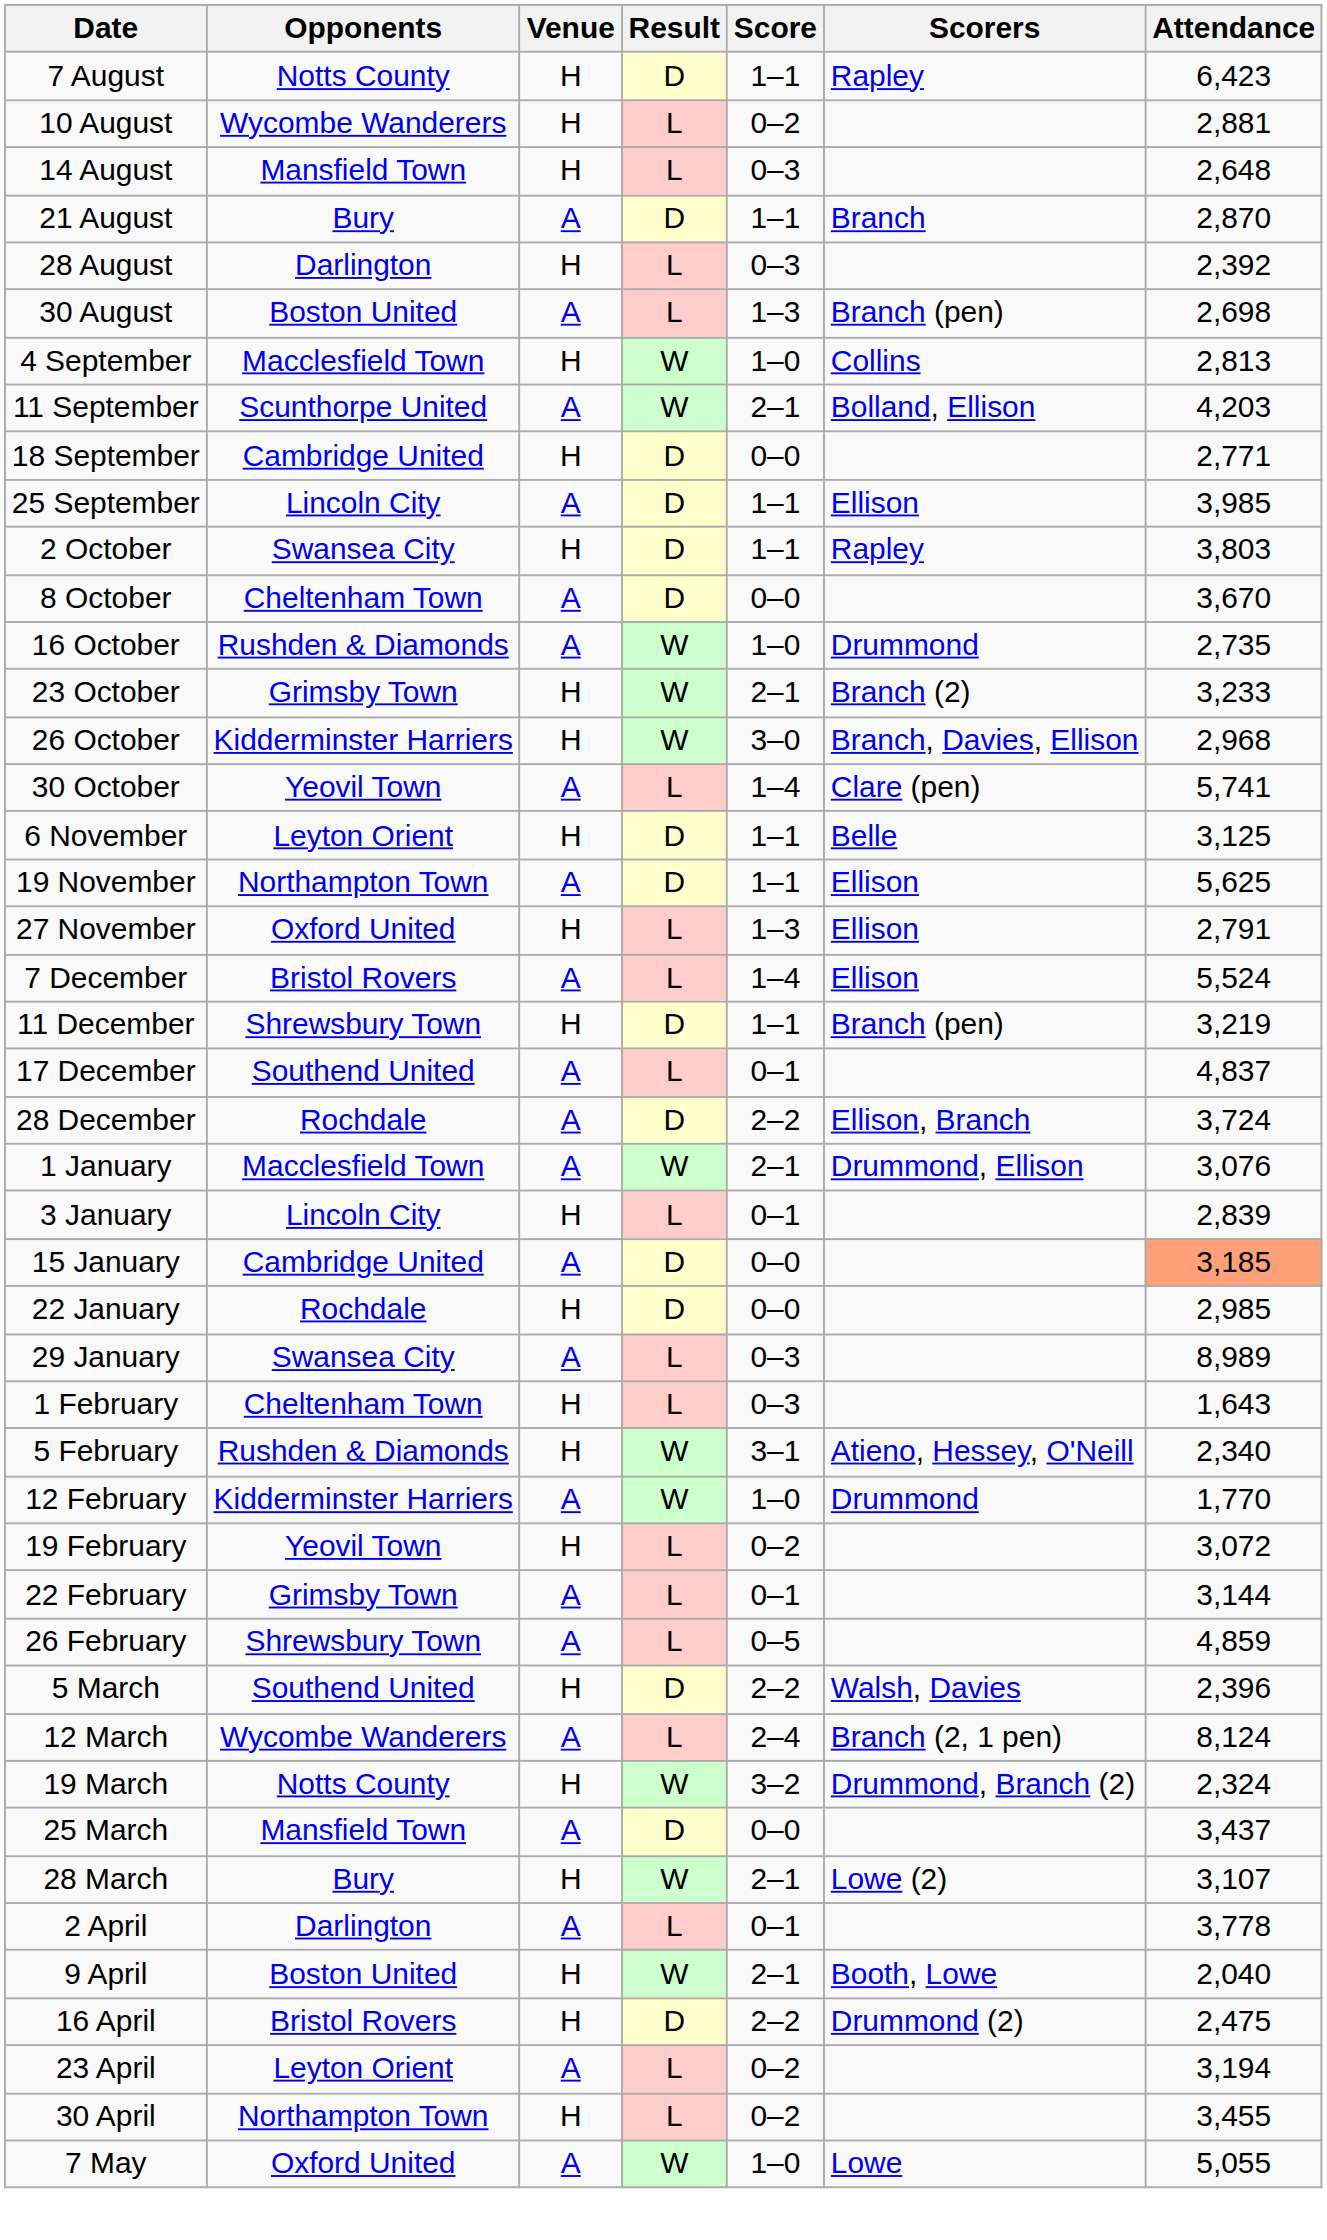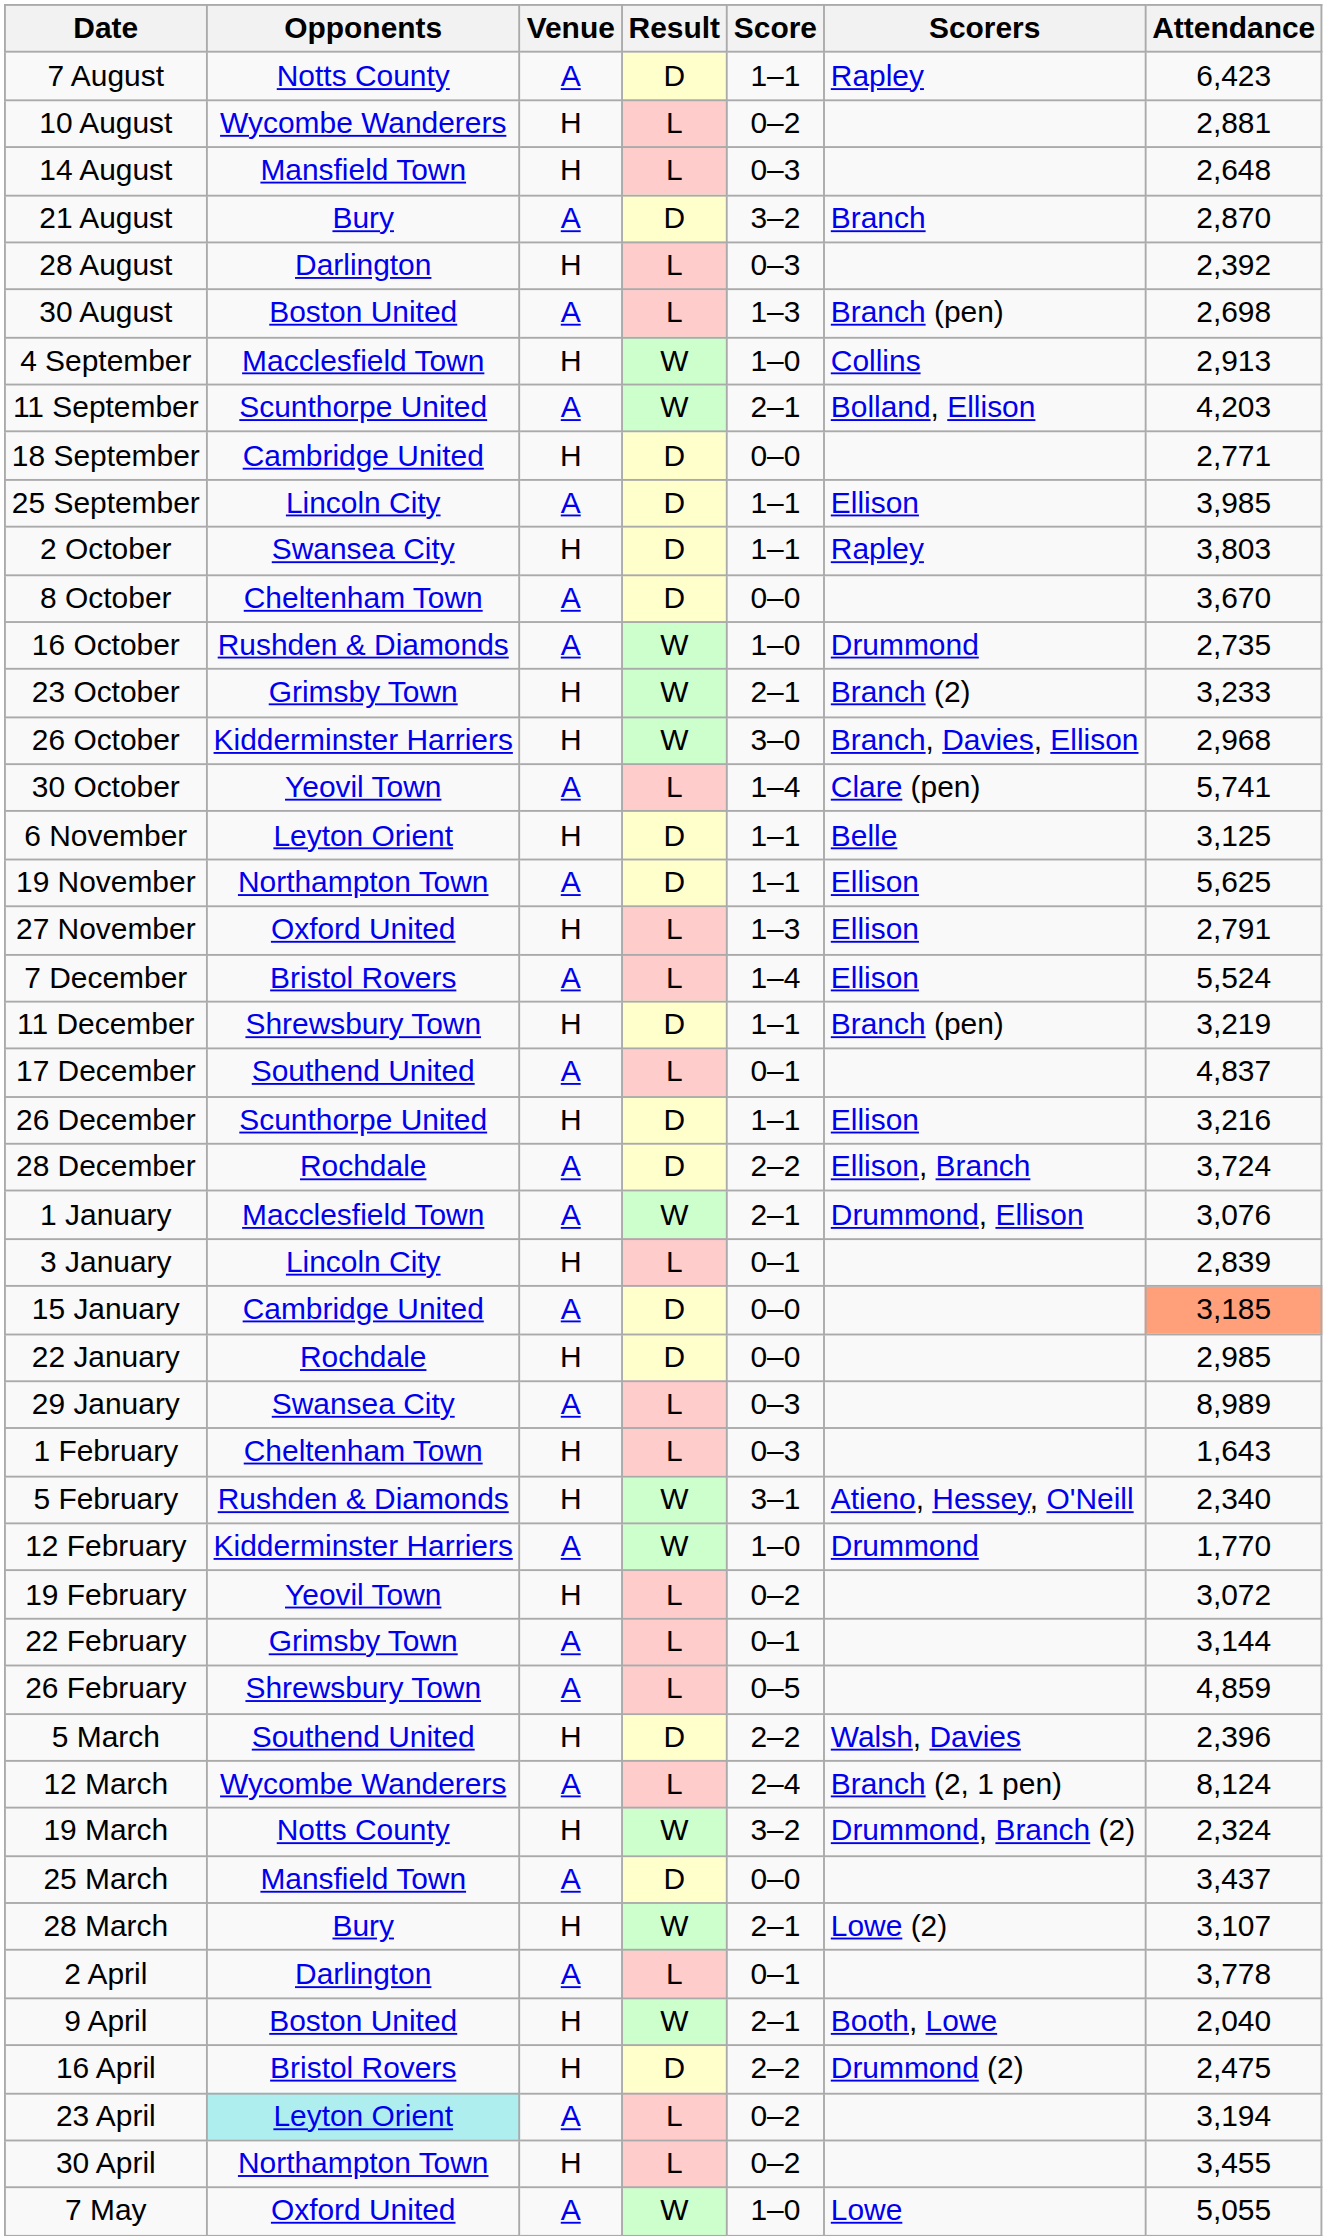7 August | Venue: H -> A
21 August | Score: 1–1 -> 3–2
4 September | Attendance: 2,813 -> 2,913
+ row: 26 December | Scunthorpe United | H | D | 1–1 | Ellison | 3,216
23 April | Opponents: no background -> paleturquoise background
